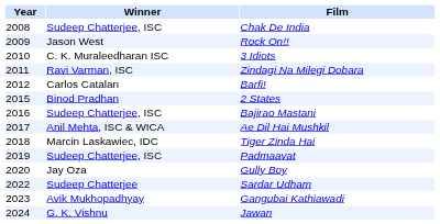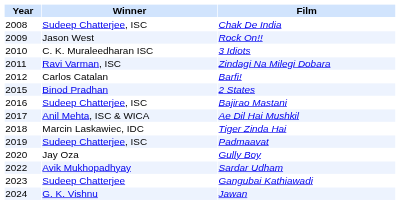Sardar Udham | Winner: Sudeep Chatterjee -> Avik Mukhopadhyay
Gangubai Kathiawadi | Winner: Avik Mukhopadhyay -> Sudeep Chatterjee
